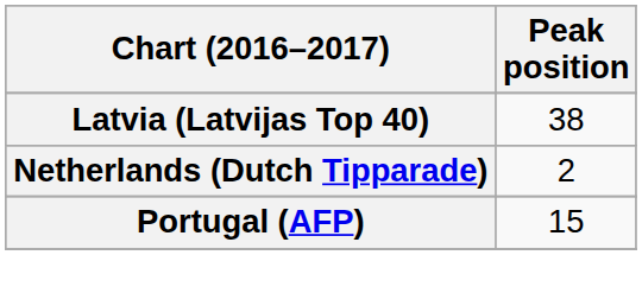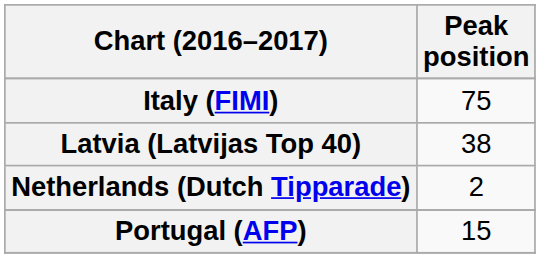+ row: Italy (FIMI) | 75
